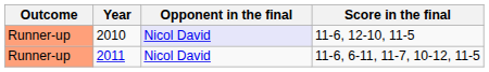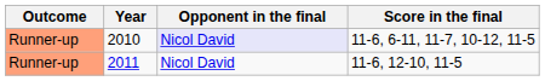2010 | Score in the final: 11-6, 12-10, 11-5 -> 11-6, 6-11, 11-7, 10-12, 11-5
2011 | Score in the final: 11-6, 6-11, 11-7, 10-12, 11-5 -> 11-6, 12-10, 11-5
